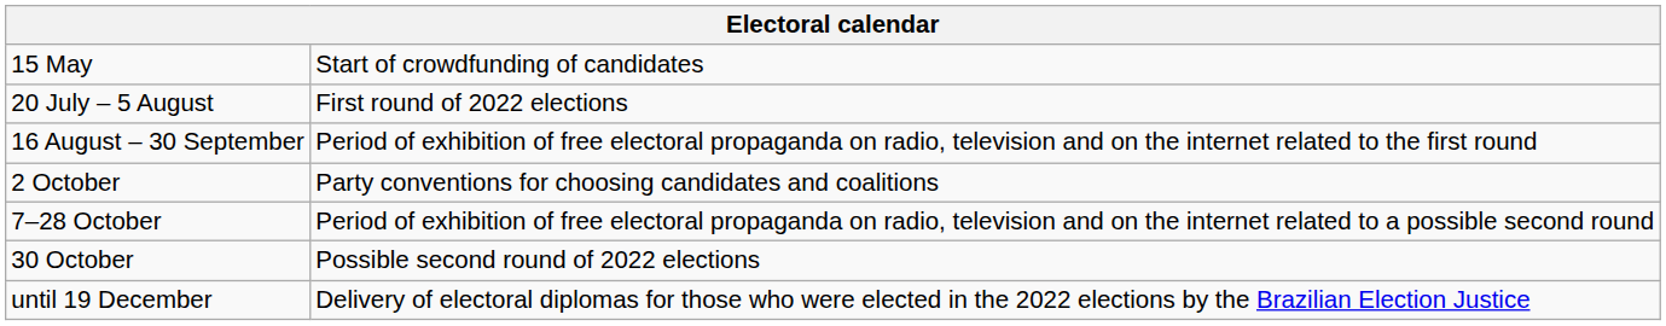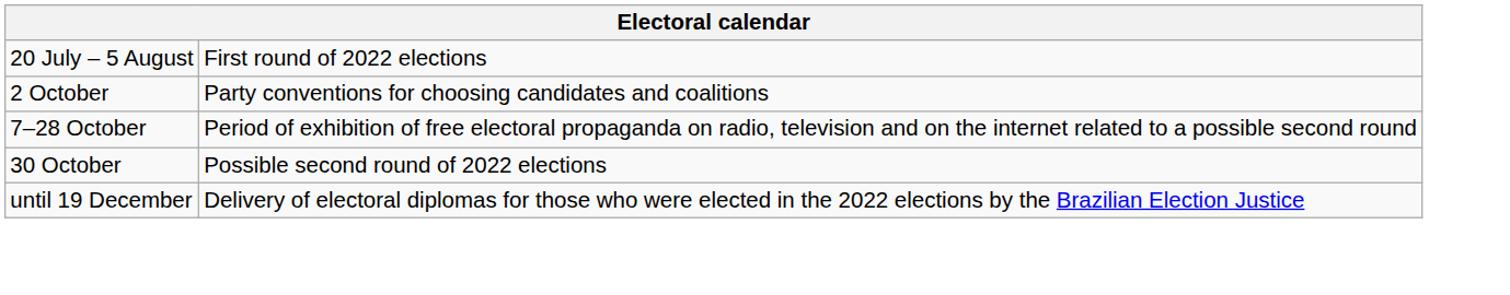- row: 15 May | Start of crowdfunding of candidates
- row: 16 August – 30 September | Period of exhibition of free electoral propaganda on radio, television and on the internet related to the first round
